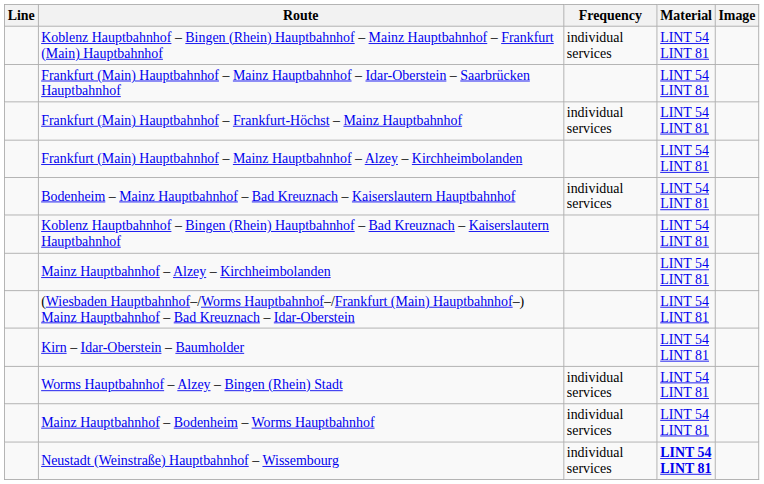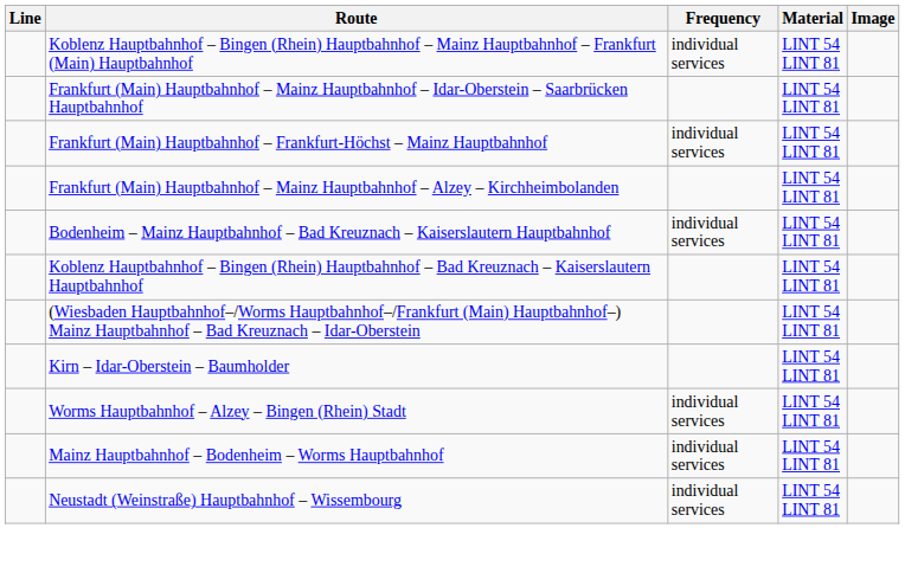- row: Mainz Hauptbahnhof – Alzey – Kirchheimbolanden | LINT 54 LINT 81
Neustadt (Weinstraße) Hauptbahnhof – Wissembourg | Material: bold -> normal
